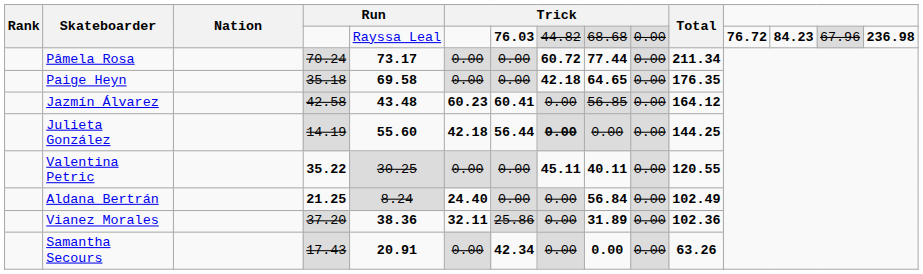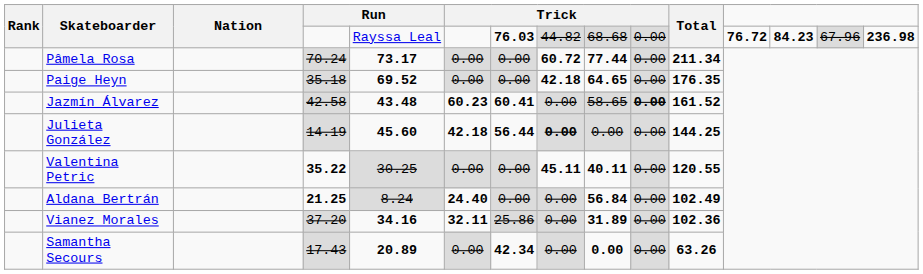Paige Heyn | column 5: 69.58 -> 69.52
Jazmín Álvarez | column 9: 56.85 -> 58.65
Jazmín Álvarez | column 10: normal -> bold
Jazmín Álvarez | Total: 164.12 -> 161.52
Julieta González | column 5: 55.60 -> 45.60
Vianez Morales | column 5: 38.36 -> 34.16
Samantha Secours | column 5: 20.91 -> 20.89
